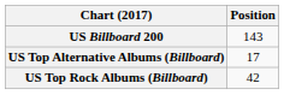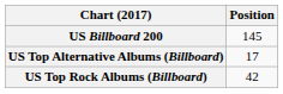US Billboard 200 | Position: 143 -> 145
